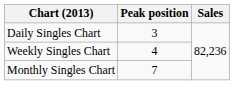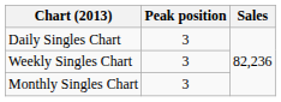Weekly Singles Chart | Peak position: 4 -> 3
Monthly Singles Chart | Peak position: 7 -> 3
